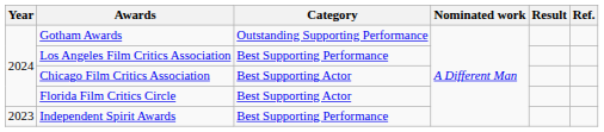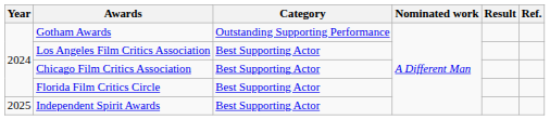Los Angeles Film Critics Association | Category: Best Supporting Performance -> Best Supporting Actor
Independent Spirit Awards | Year: 2023 -> 2025
Independent Spirit Awards | Category: Best Supporting Performance -> Best Supporting Actor
